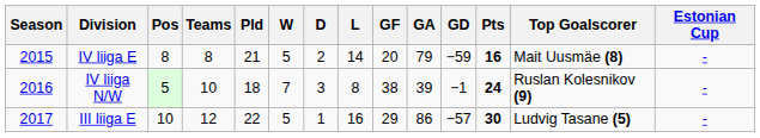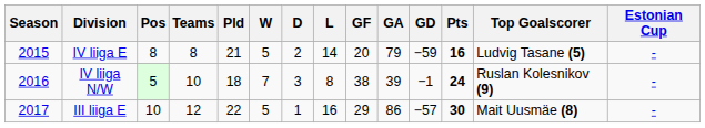IV liiga E | Top Goalscorer: Mait Uusmäe (8) -> Ludvig Tasane (5)
III liiga E | Top Goalscorer: Ludvig Tasane (5) -> Mait Uusmäe (8)
